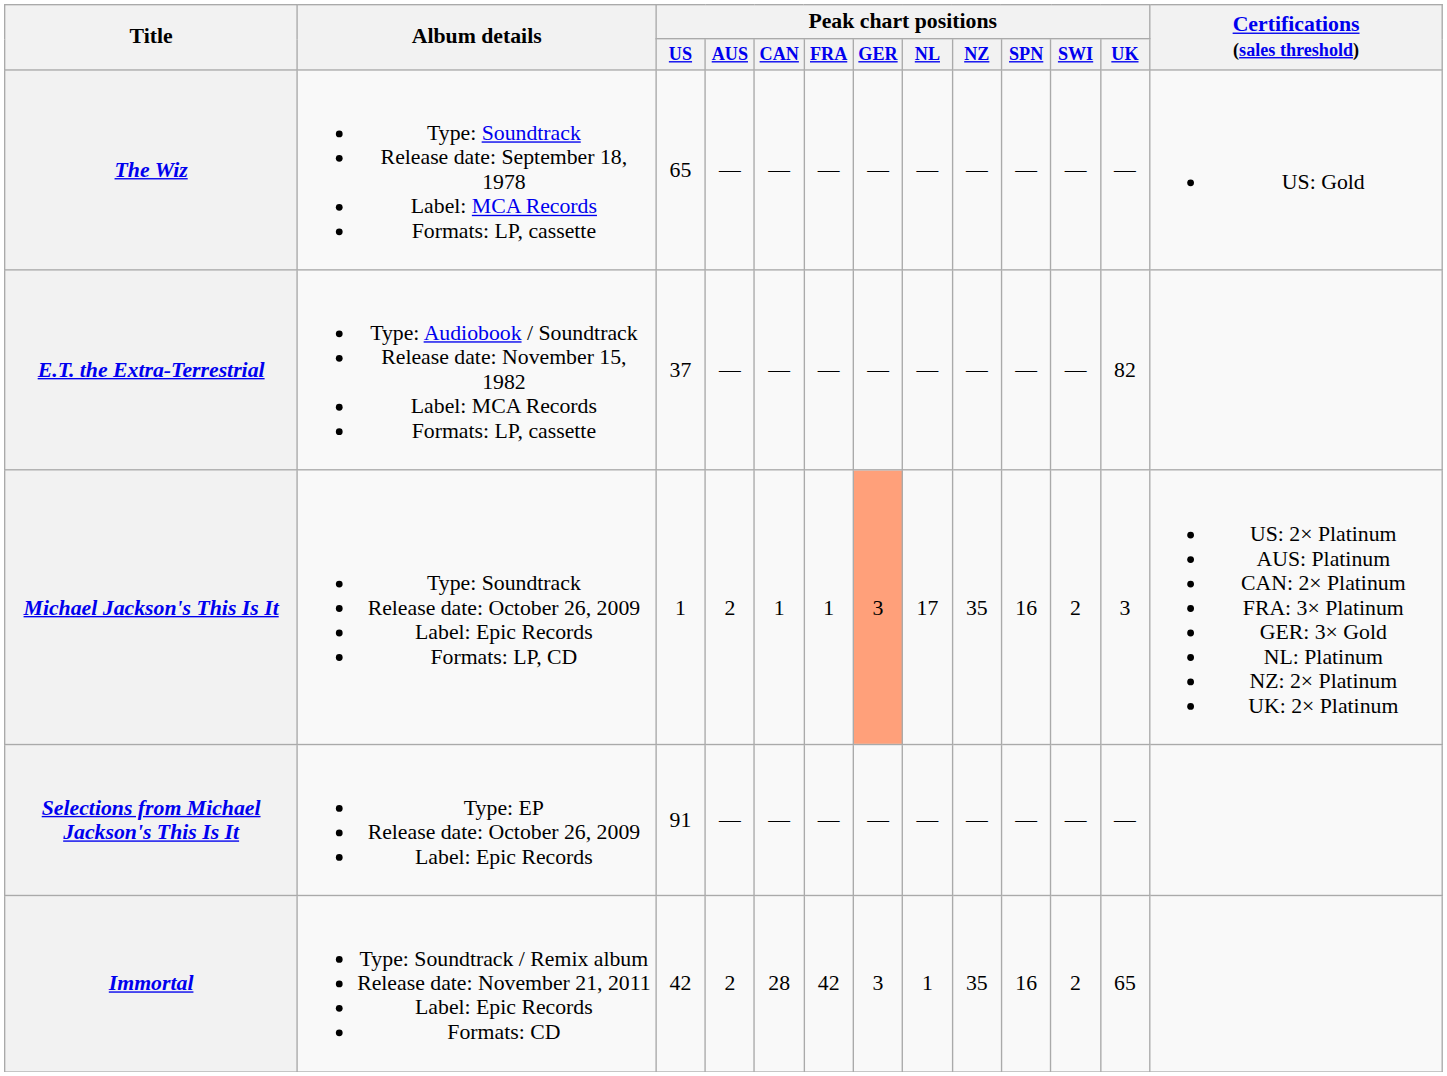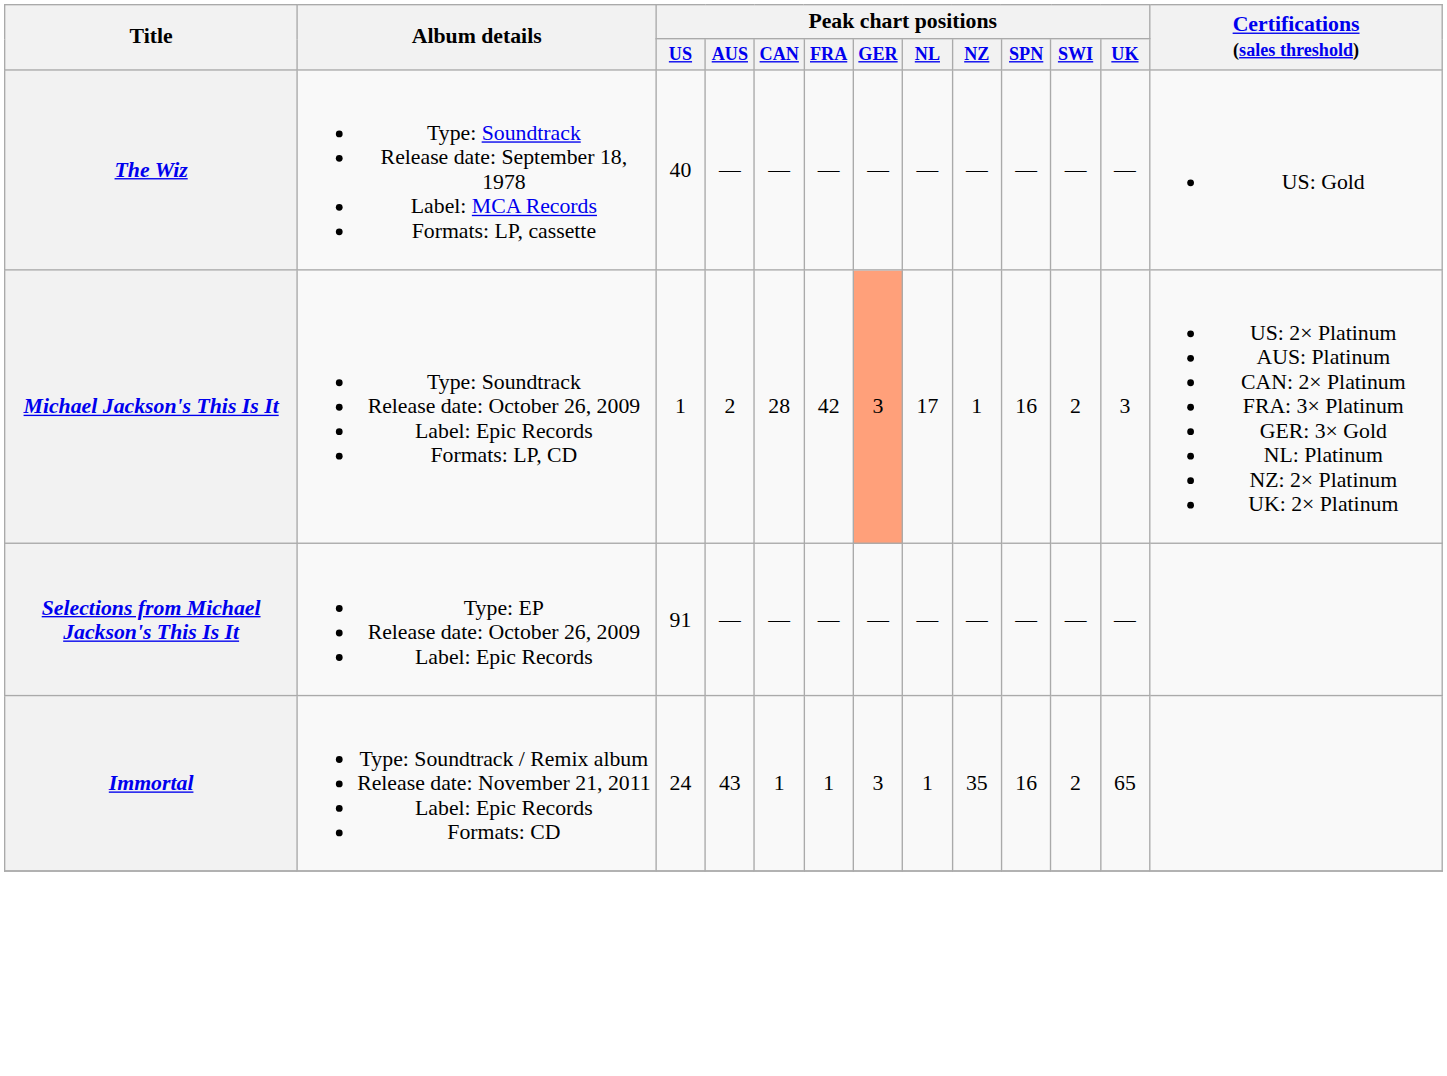The Wiz | Peak chart positions / US: 65 -> 40
- row: E.T. the Extra-Terrestrial | Type: Audiobook / Soundtrack Release date: November 15, 1982 Label: MCA Records Formats: LP, cassette | 37 | — | — | — | — | — | — | — | — | 82
Michael Jackson's This Is It | Peak chart positions / CAN: 1 -> 28
Michael Jackson's This Is It | Peak chart positions / FRA: 1 -> 42
Michael Jackson's This Is It | Peak chart positions / NZ: 35 -> 1
Immortal | Peak chart positions / US: 42 -> 24
Immortal | Peak chart positions / AUS: 2 -> 43
Immortal | Peak chart positions / CAN: 28 -> 1
Immortal | Peak chart positions / FRA: 42 -> 1
